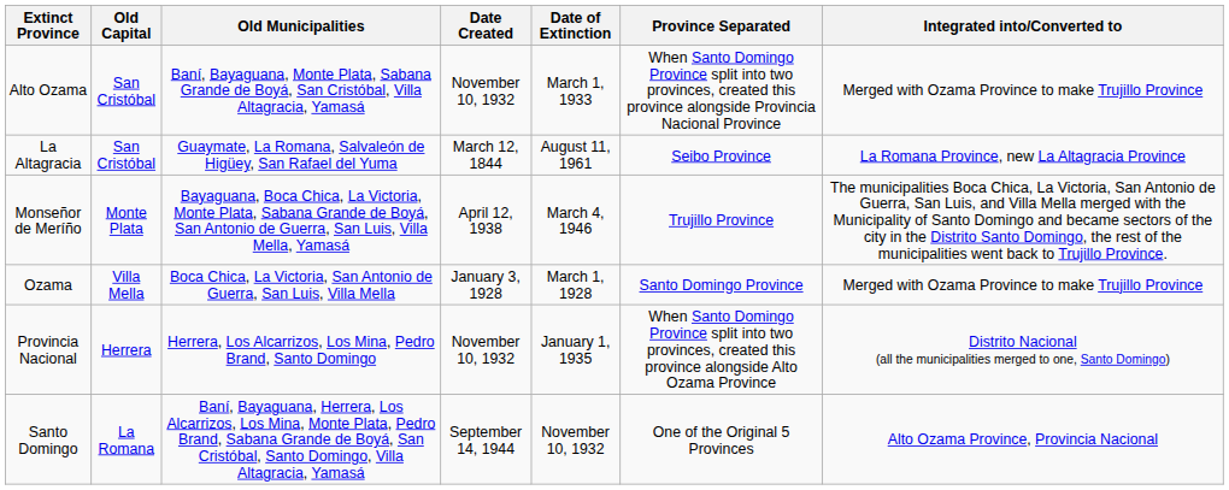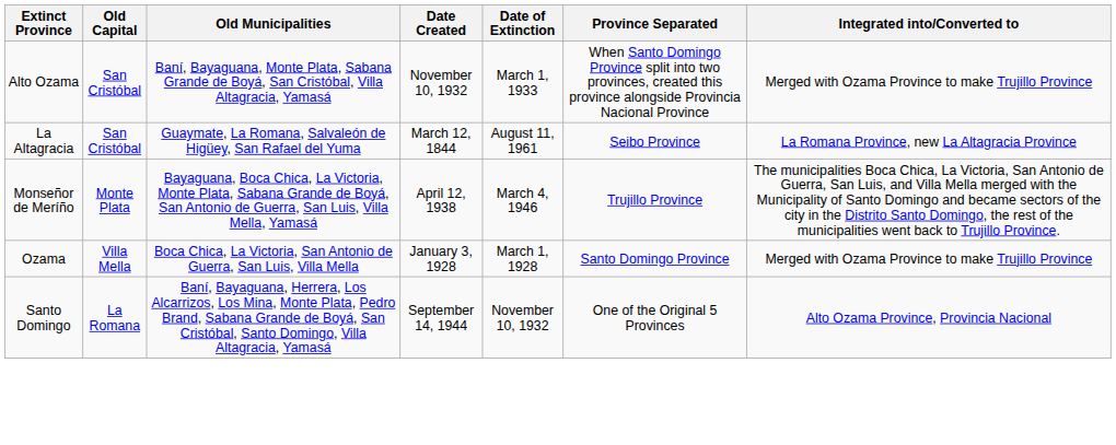- row: Provincia Nacional | Herrera | Herrera, Los Alcarrizos, Los Mina, Pedro Brand, Santo Domingo | November 10, 1932 | January 1, 1935 | When Santo Domingo Province split into two provinces, created this province alongside Alto Ozama Province | Distrito Nacional (all the municipalities merged to one, Santo Domingo)
